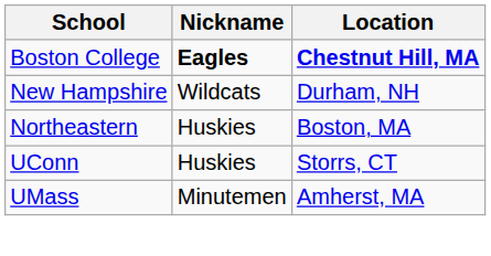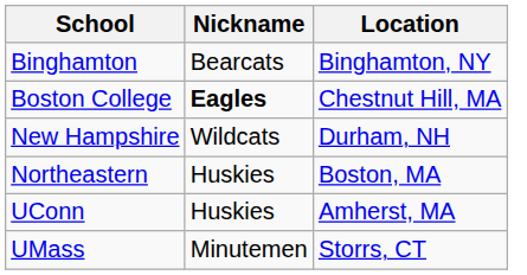+ row: Binghamton | Bearcats | Binghamton, NY
Boston College | Location: bold -> normal
UConn | Location: Storrs, CT -> Amherst, MA
UMass | Location: Amherst, MA -> Storrs, CT
